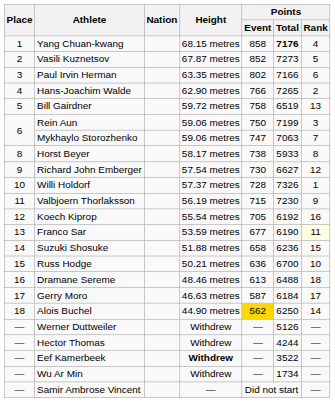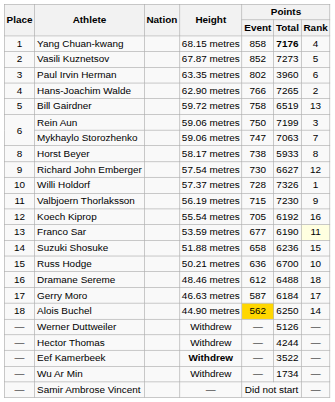Paul Irvin Herman | Points / Total: 7166 -> 3960
Dramane Sereme | Points / Event: 613 -> 612
